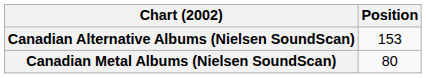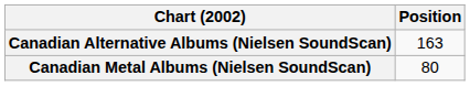Canadian Alternative Albums (Nielsen SoundScan) | Position: 153 -> 163
